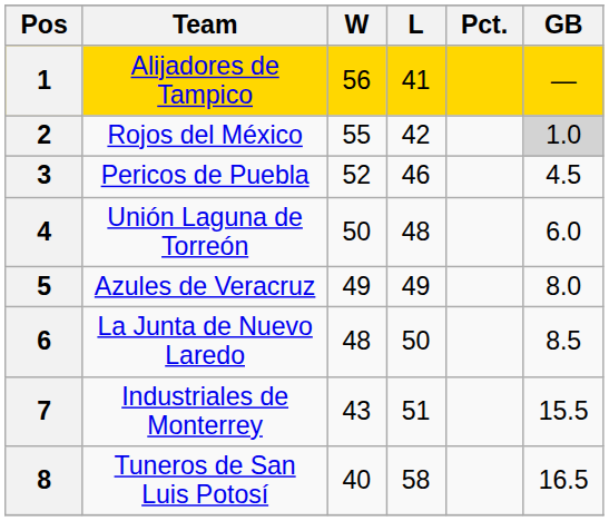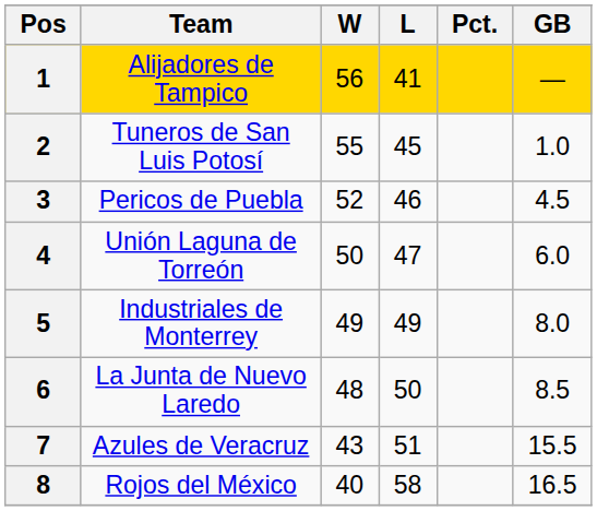2 | Team: Rojos del México -> Tuneros de San Luis Potosí
2 | L: 42 -> 45
2 | GB: lightgrey background -> no background
4 | L: 48 -> 47
5 | Team: Azules de Veracruz -> Industriales de Monterrey
7 | Team: Industriales de Monterrey -> Azules de Veracruz
8 | Team: Tuneros de San Luis Potosí -> Rojos del México
